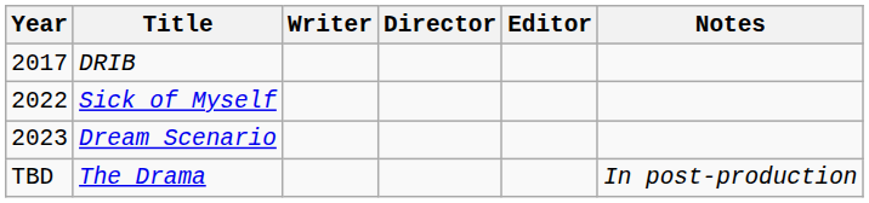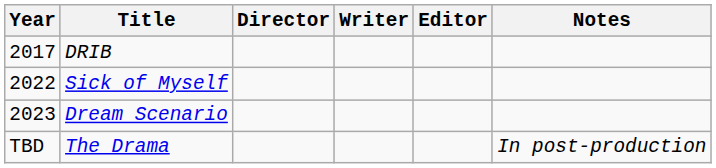columns swapped: Director <-> Writer
